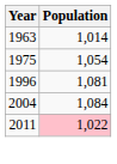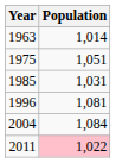1975 | Population: 1,054 -> 1,051
+ row: 1985 | 1,031
